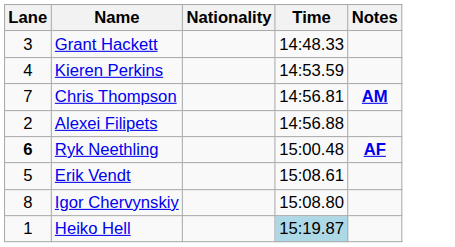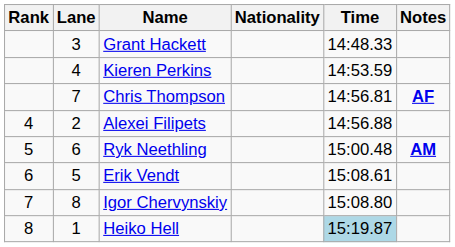+ column: Rank | 4 | 5 | 6 | 7 | 8
Chris Thompson | Notes: AM -> AF
Ryk Neethling | Lane: bold -> normal
Ryk Neethling | Notes: AF -> AM
